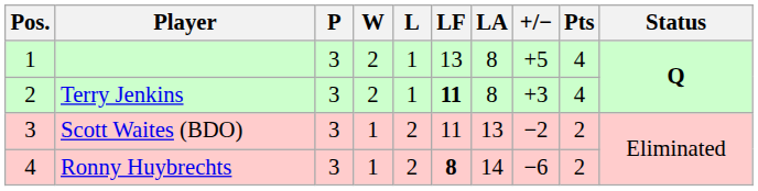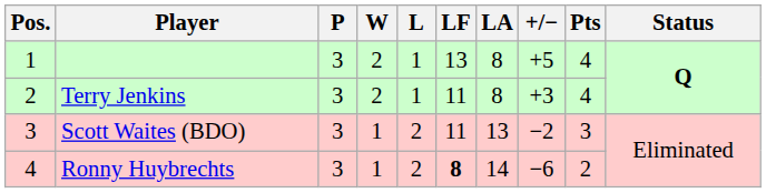Terry Jenkins | LF: bold -> normal
Scott Waites (BDO) | Pts: 2 -> 3
